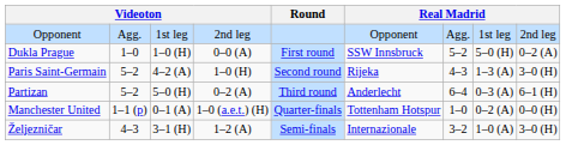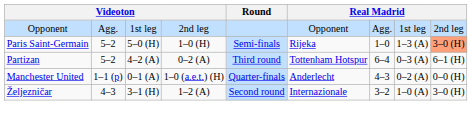- row: Dukla Prague | 1–0 | 1–0 (H) | 0–0 (A) | First round | SSW Innsbruck | 5–2 | 5–0 (H) | 0–2 (A)
Paris Saint-Germain | column 3: 4–2 (A) -> 5–0 (H)
Paris Saint-Germain | Round: Second round -> Semi-finals
Paris Saint-Germain | column 7: 4–3 -> 1–0
Paris Saint-Germain | column 9: no background -> lightsalmon background
Partizan | column 3: 5–0 (H) -> 4–2 (A)
Partizan | column 6: Anderlecht -> Tottenham Hotspur
Manchester United | column 6: Tottenham Hotspur -> Anderlecht
Manchester United | column 7: 1–0 -> 4–3
Željezničar | Round: Semi-finals -> Second round
